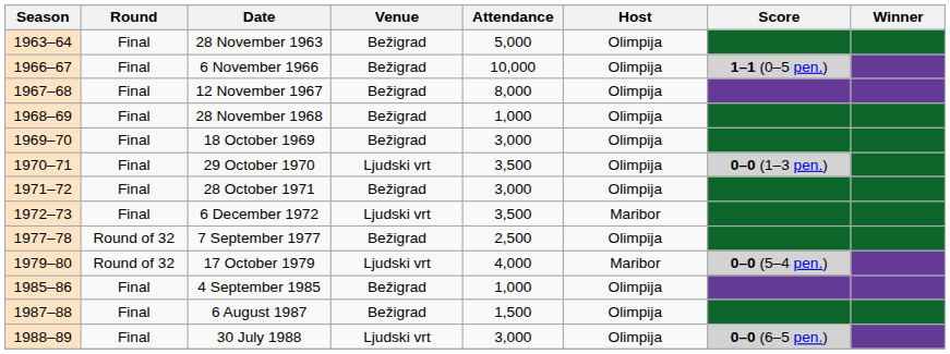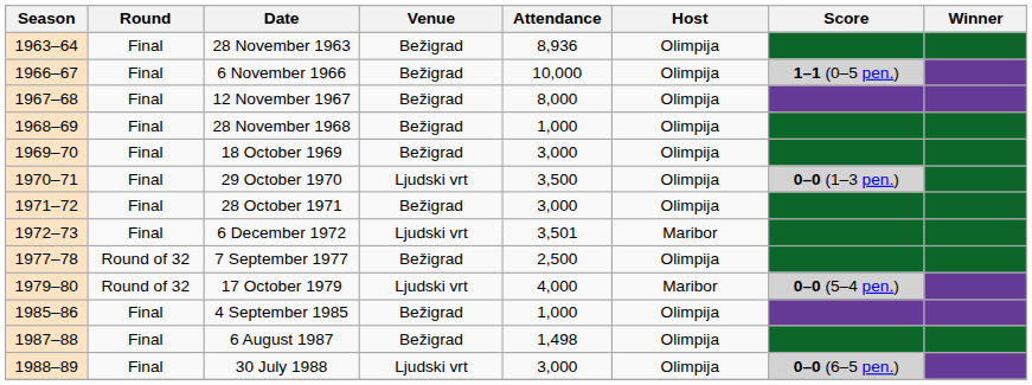28 November 1963 | Attendance: 5,000 -> 8,936
6 December 1972 | Attendance: 3,500 -> 3,501
6 August 1987 | Attendance: 1,500 -> 1,498
